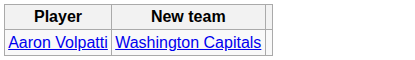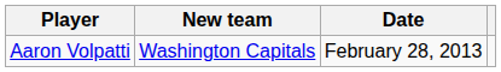+ column: Date | February 28, 2013
